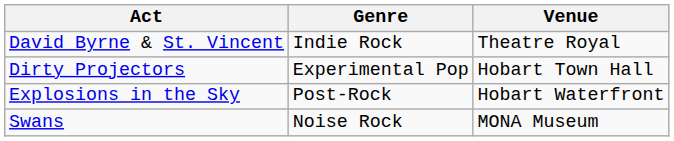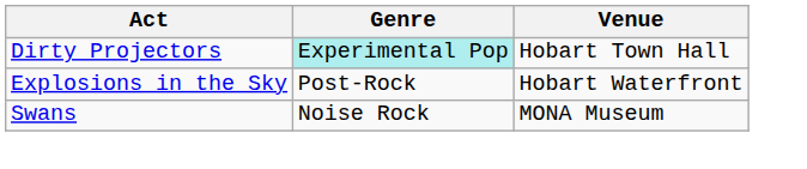- row: David Byrne & St. Vincent | Indie Rock | Theatre Royal
Dirty Projectors | Genre: no background -> paleturquoise background
